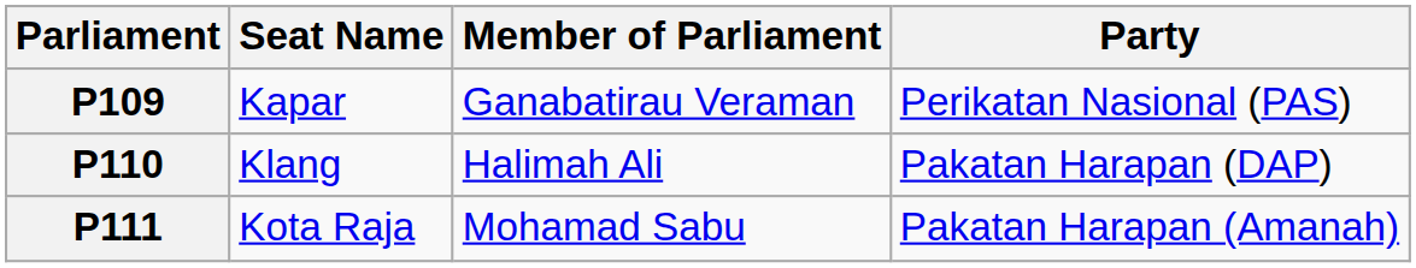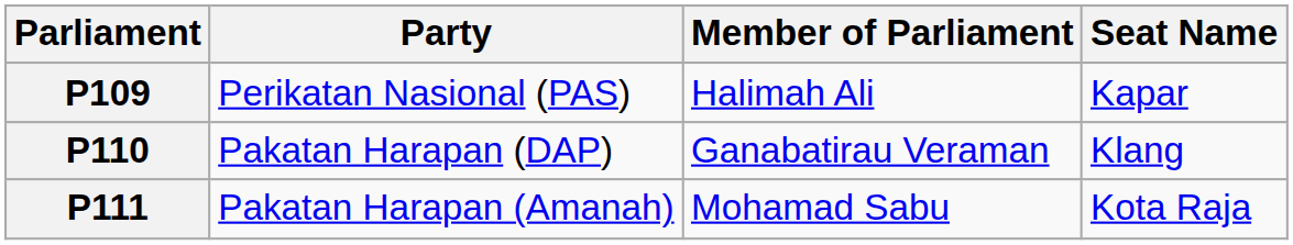columns swapped: Seat Name <-> Party
P109 | Member of Parliament: Ganabatirau Veraman -> Halimah Ali
P110 | Member of Parliament: Halimah Ali -> Ganabatirau Veraman
